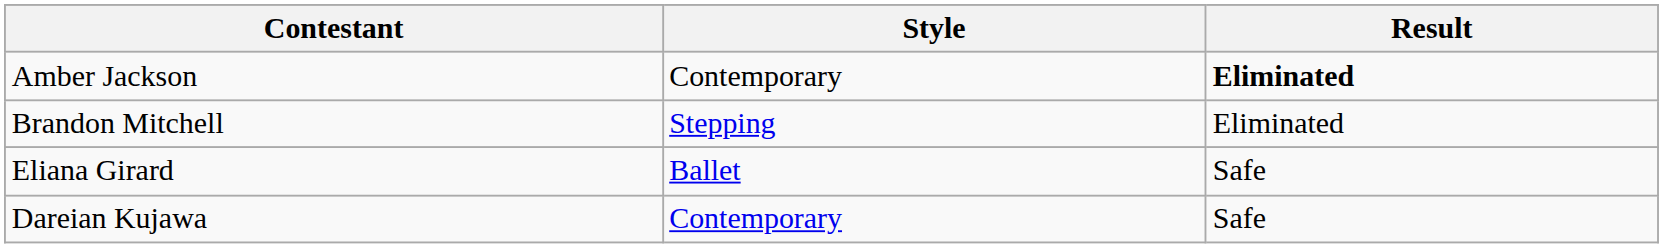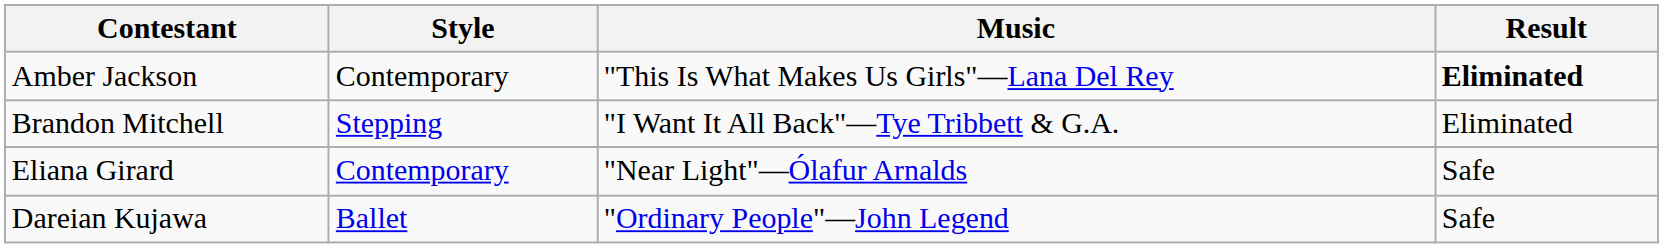+ column: Music | "This Is What Makes Us Girls"—Lana Del Rey | "I Want It All Back"—Tye Tribbett & G.A. | "Near Light"—Ólafur Arnalds | "Ordinary People"—John Legend
Eliana Girard | Style: Ballet -> Contemporary
Dareian Kujawa | Style: Contemporary -> Ballet
